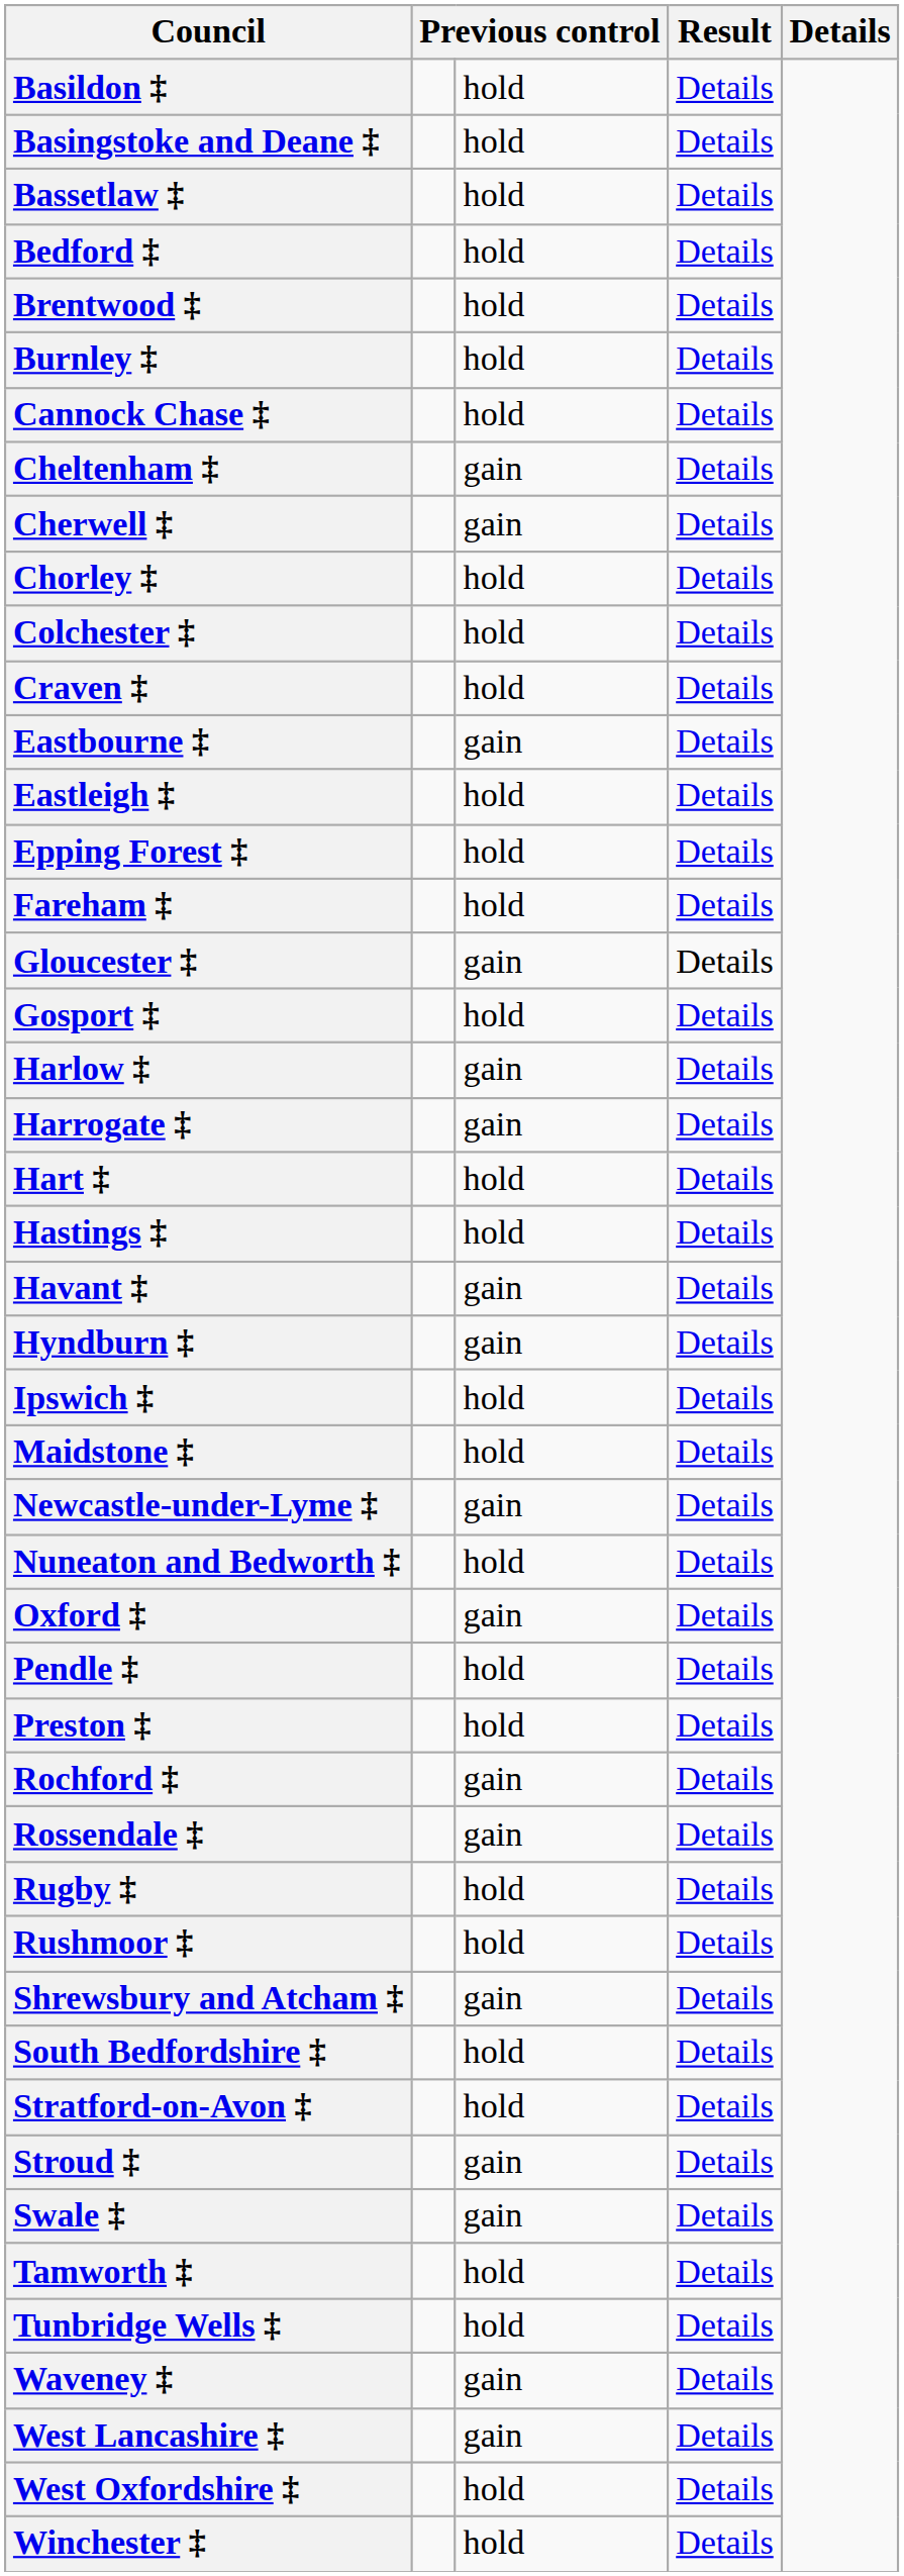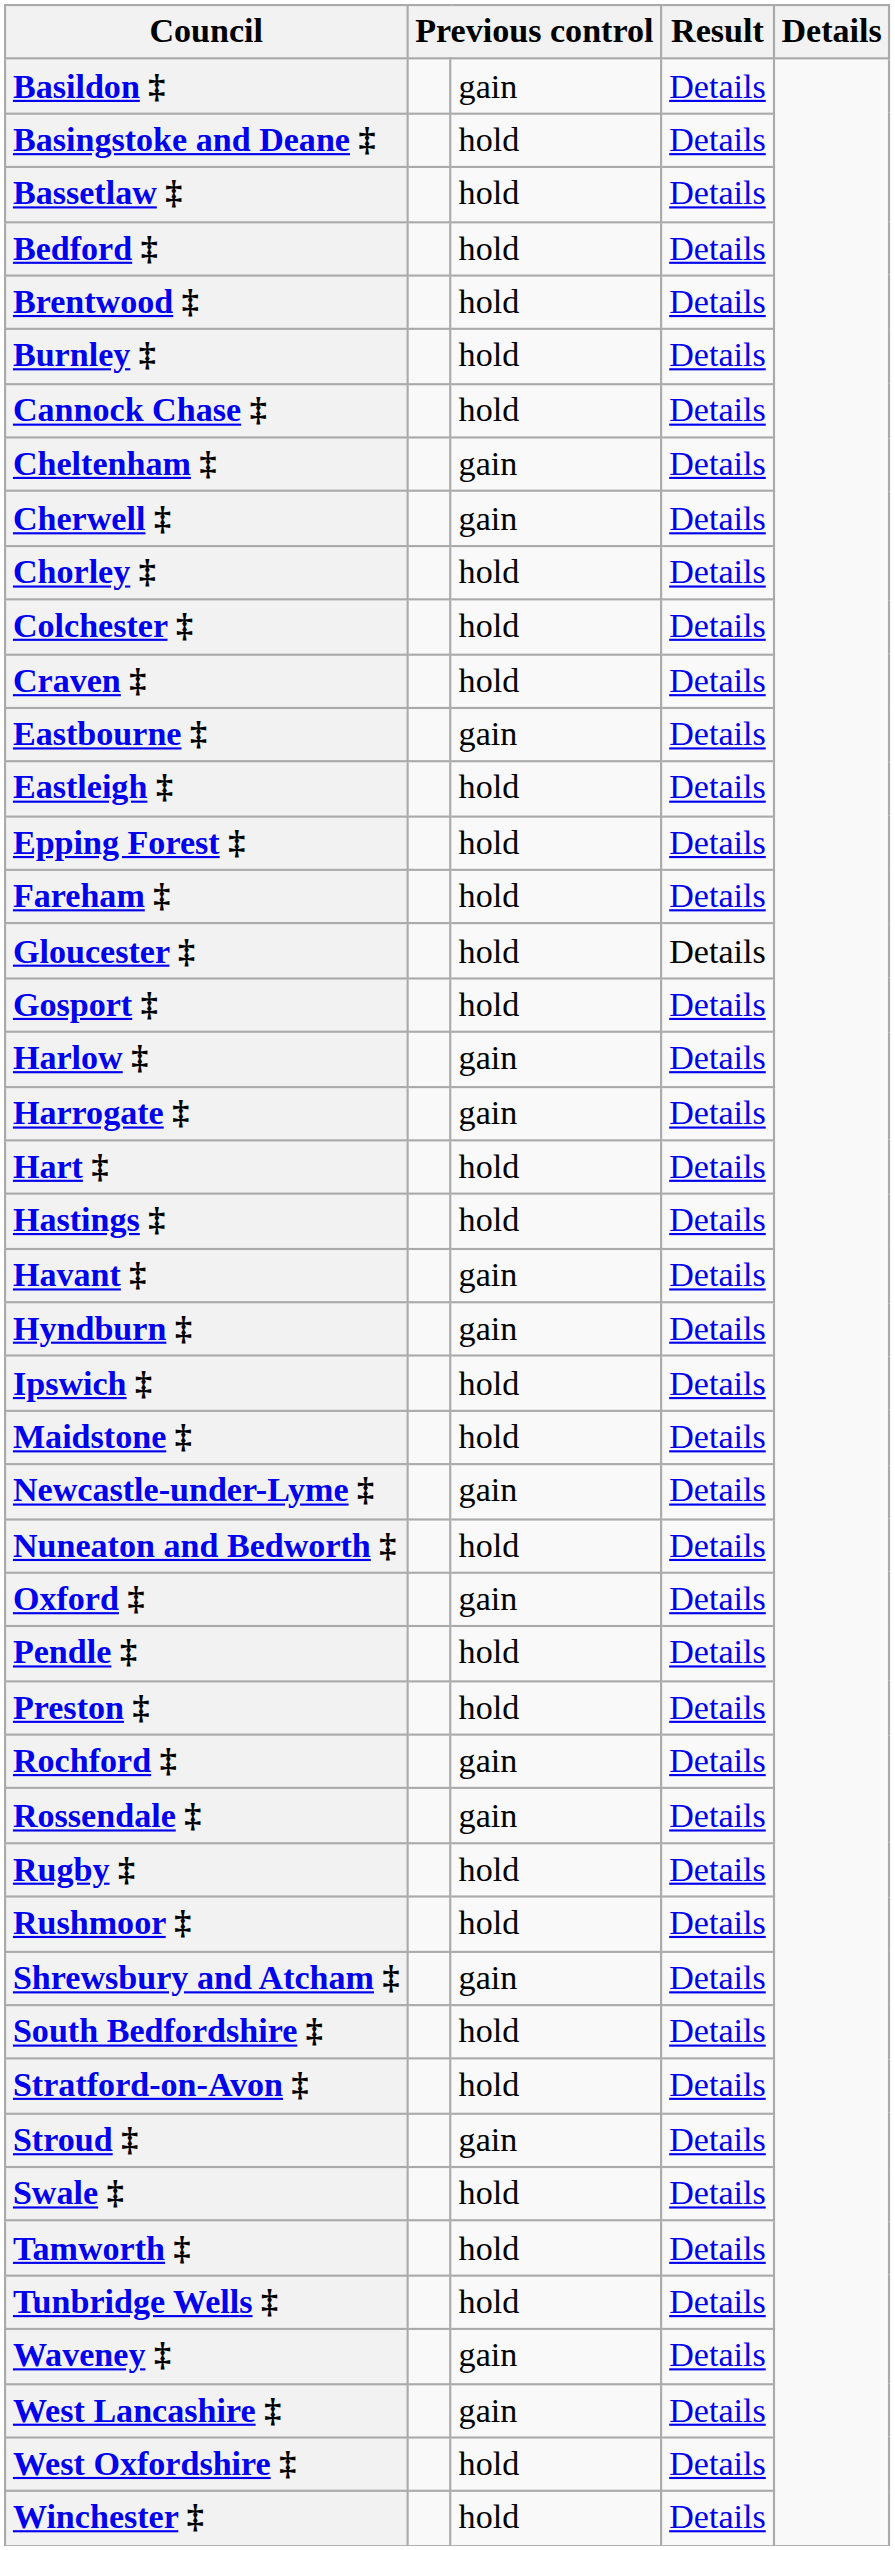Basildon ‡ | column 3: hold -> gain
Gloucester ‡ | column 3: gain -> hold
Swale ‡ | column 3: gain -> hold
